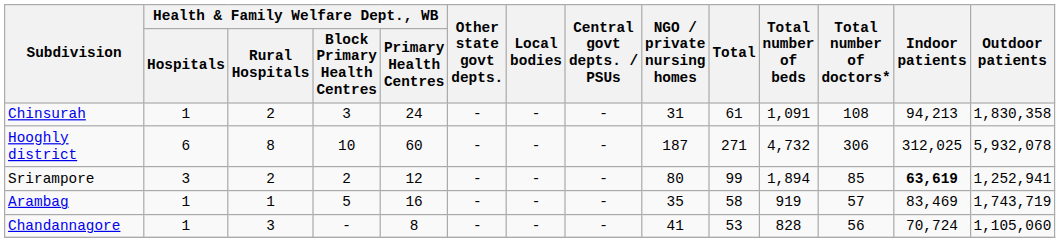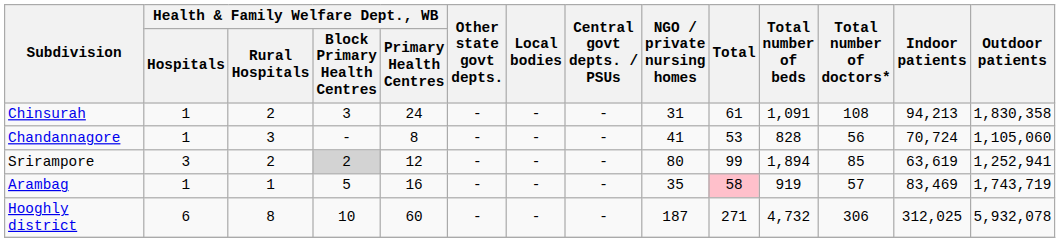rows swapped: Chandannagore <-> Hooghly district
Srirampore | column 4: no background -> lightgrey background
Srirampore | Indoor patients: bold -> normal
Arambag | Total: no background -> pink background
